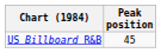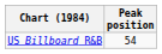US Billboard R&B | Peak position: 45 -> 54
